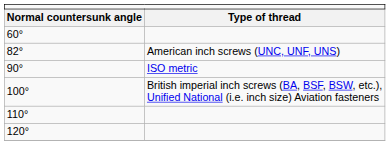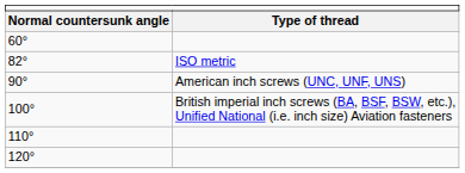82° | column 2: American inch screws (UNC, UNF, UNS) -> ISO metric
90° | column 2: ISO metric -> American inch screws (UNC, UNF, UNS)
